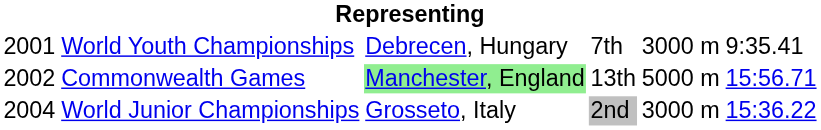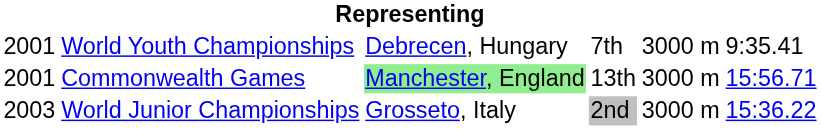Commonwealth Games | column 1: 2002 -> 2001
Commonwealth Games | column 5: 5000 m -> 3000 m
World Junior Championships | column 1: 2004 -> 2003
